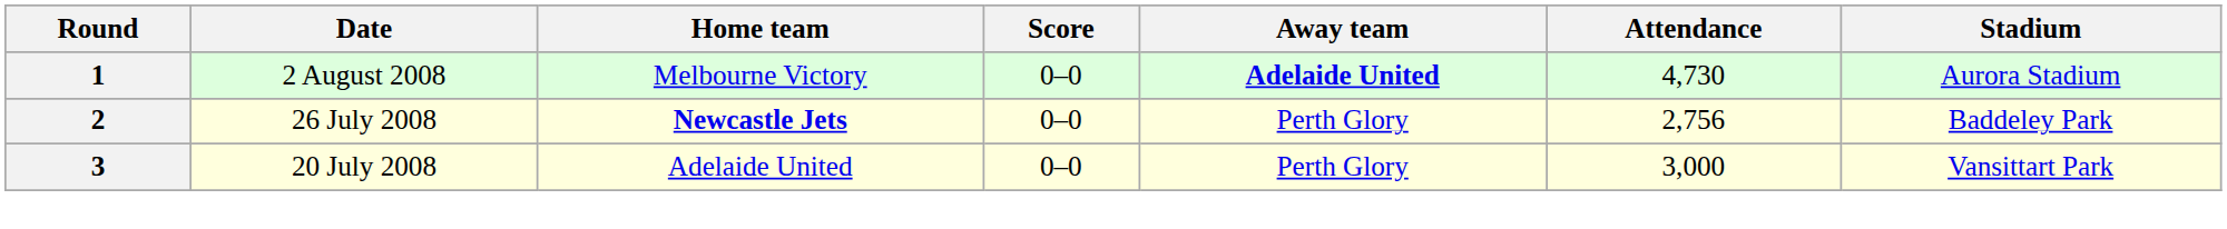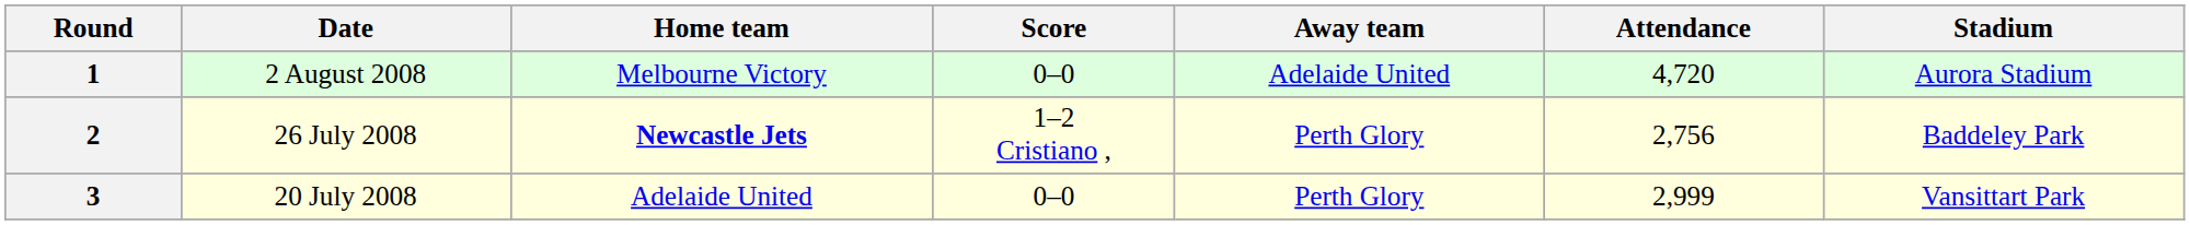1 | Away team: bold -> normal
1 | Attendance: 4,730 -> 4,720
2 | Score: 0–0 -> 1–2 Cristiano ,
3 | Attendance: 3,000 -> 2,999
